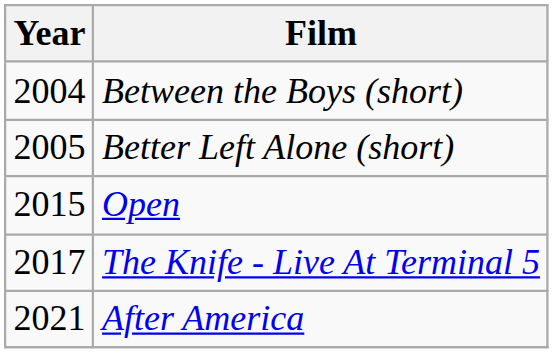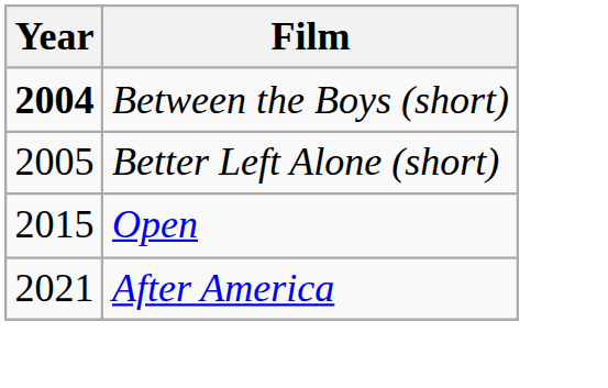Between the Boys (short) | Year: normal -> bold
- row: 2017 | The Knife - Live At Terminal 5
